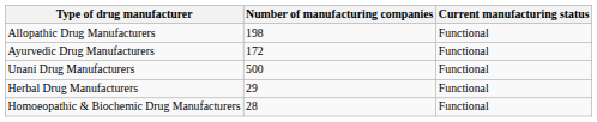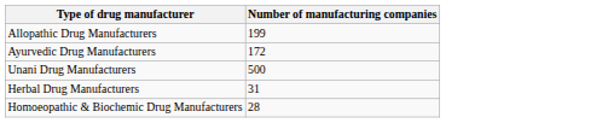- column: Current manufacturing status | Functional | Functional | Functional | Functional | Functional
Allopathic Drug Manufacturers | Number of manufacturing companies: 198 -> 199
Herbal Drug Manufacturers | Number of manufacturing companies: 29 -> 31
